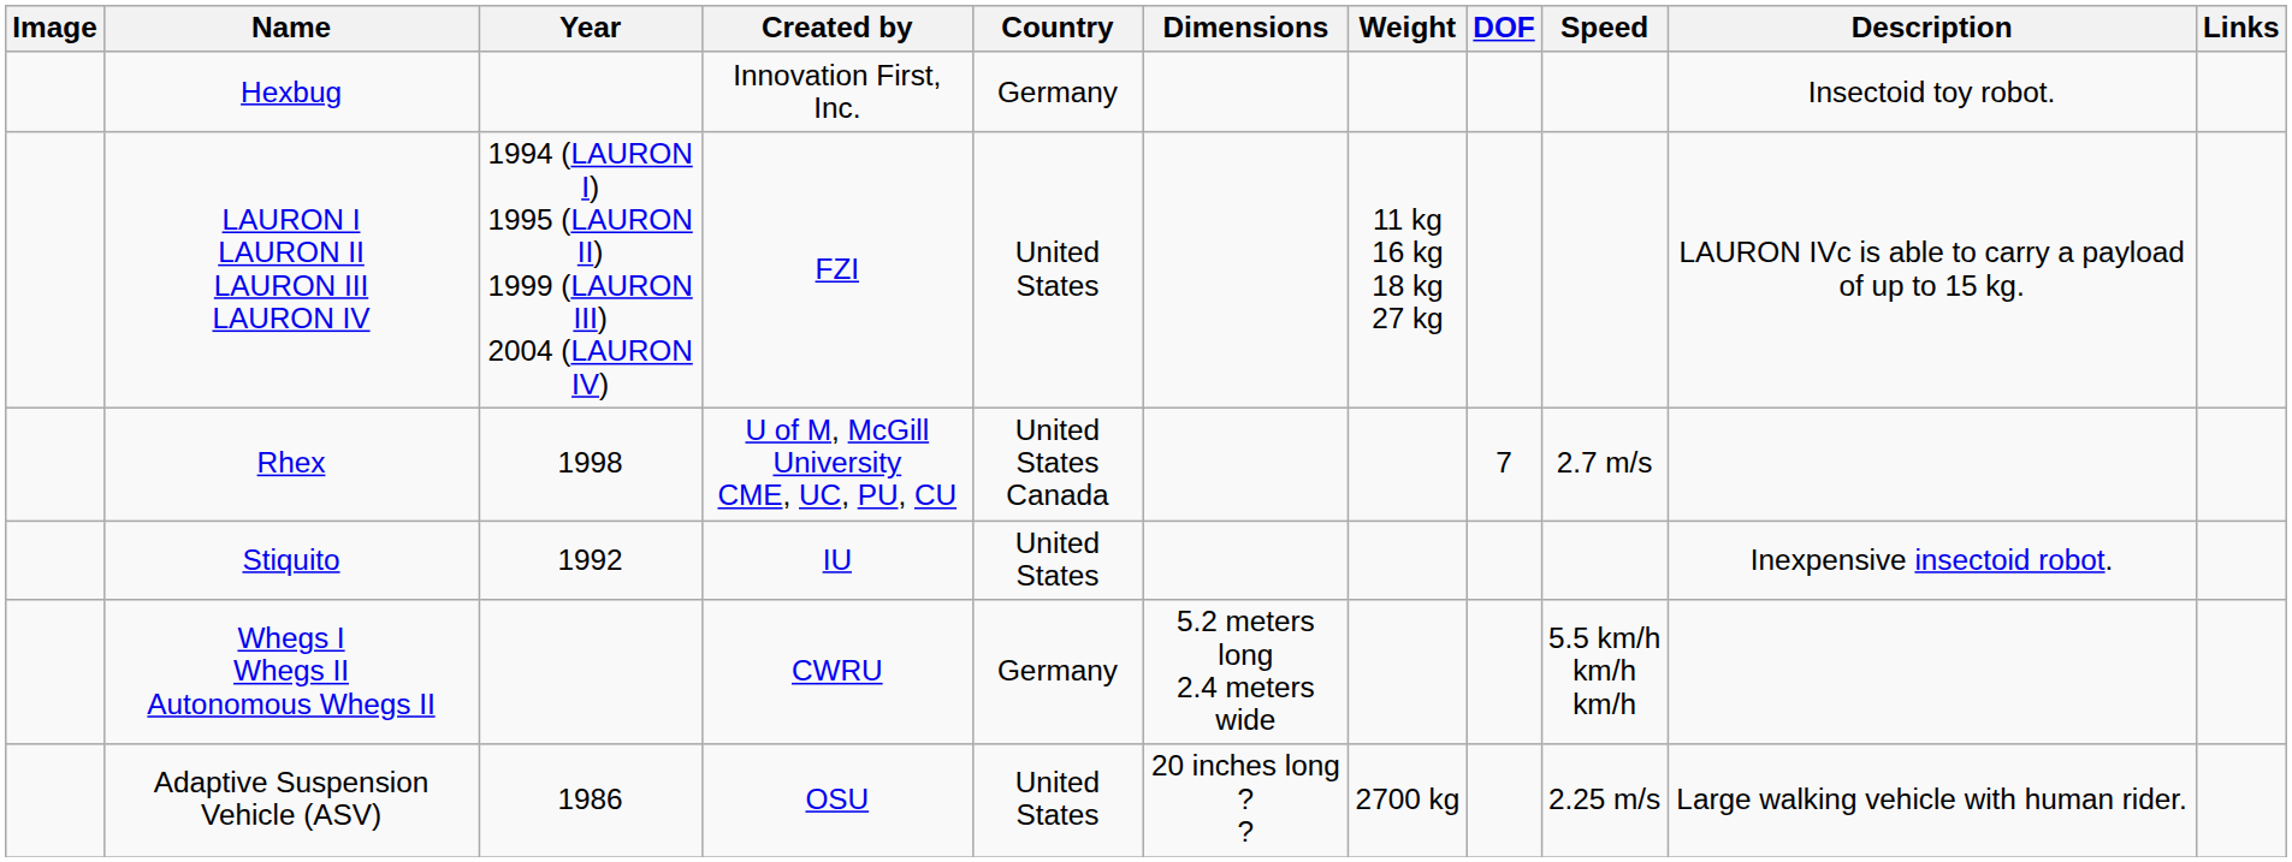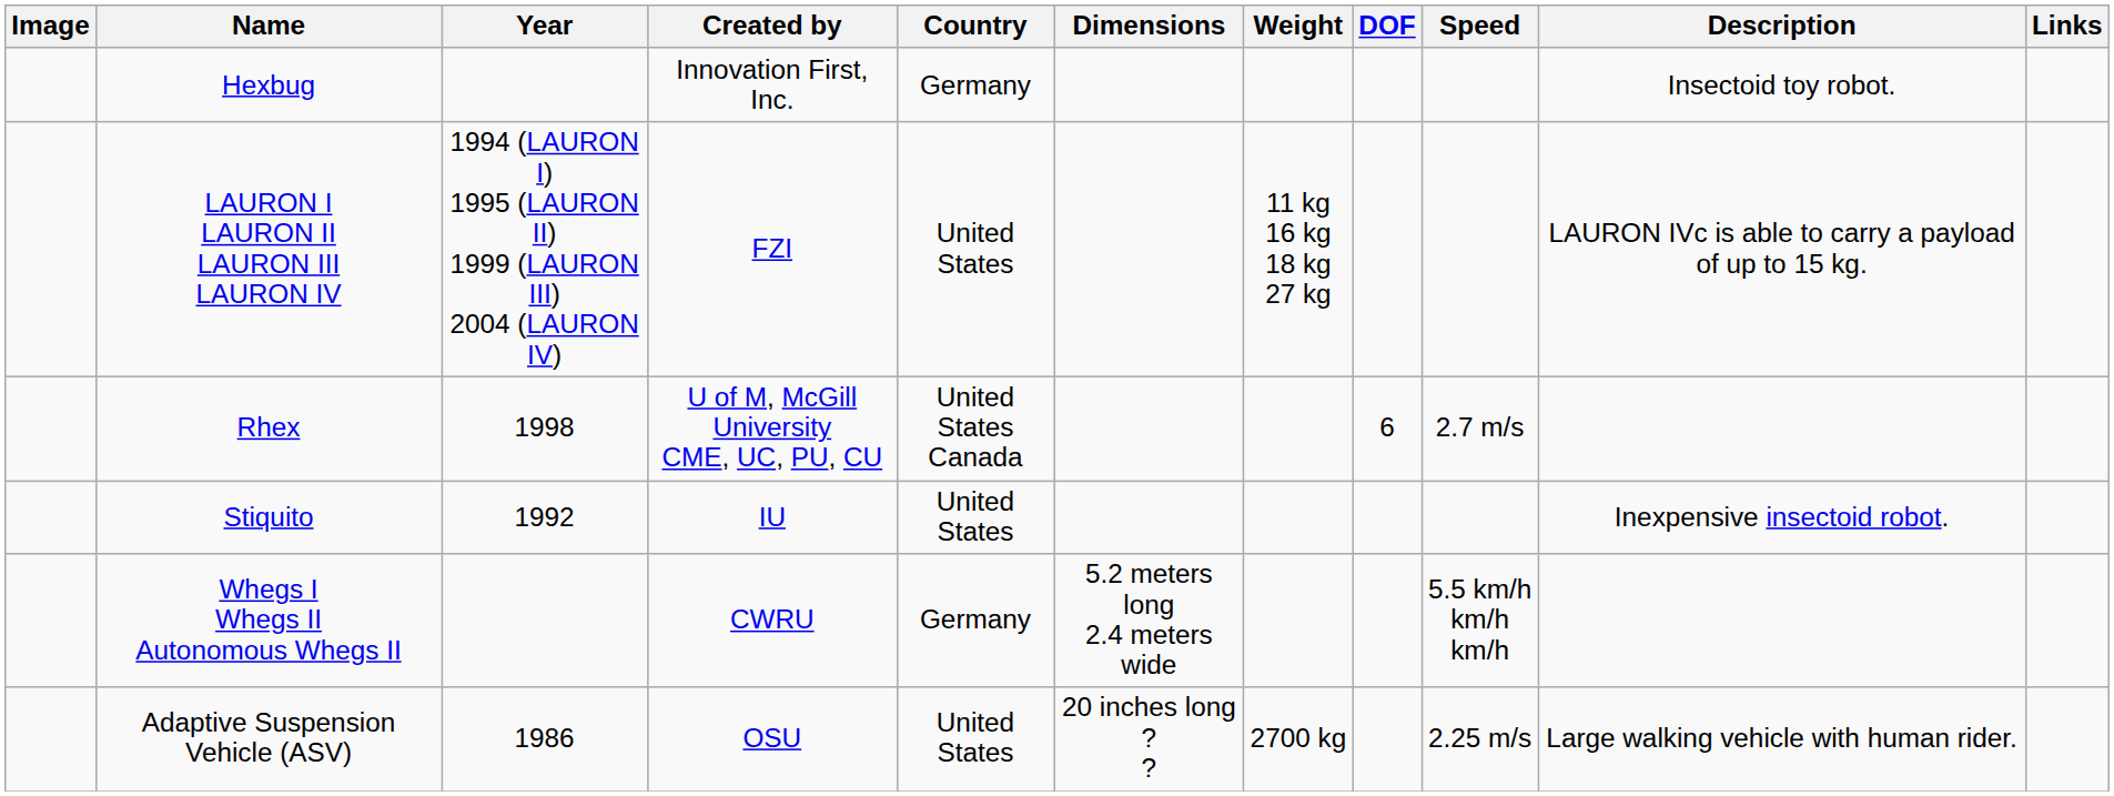Rhex | DOF: 7 -> 6
